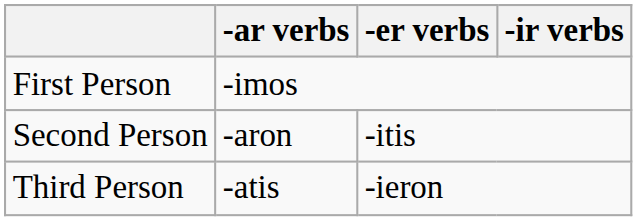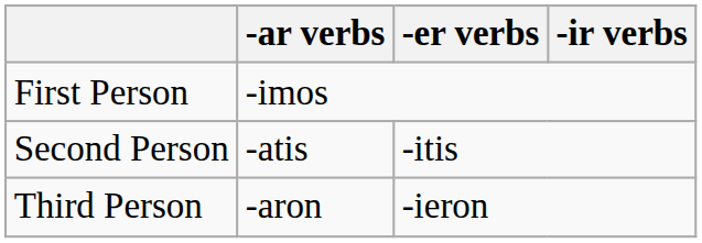Second Person | -ar verbs: -aron -> -atis
Third Person | -ar verbs: -atis -> -aron
